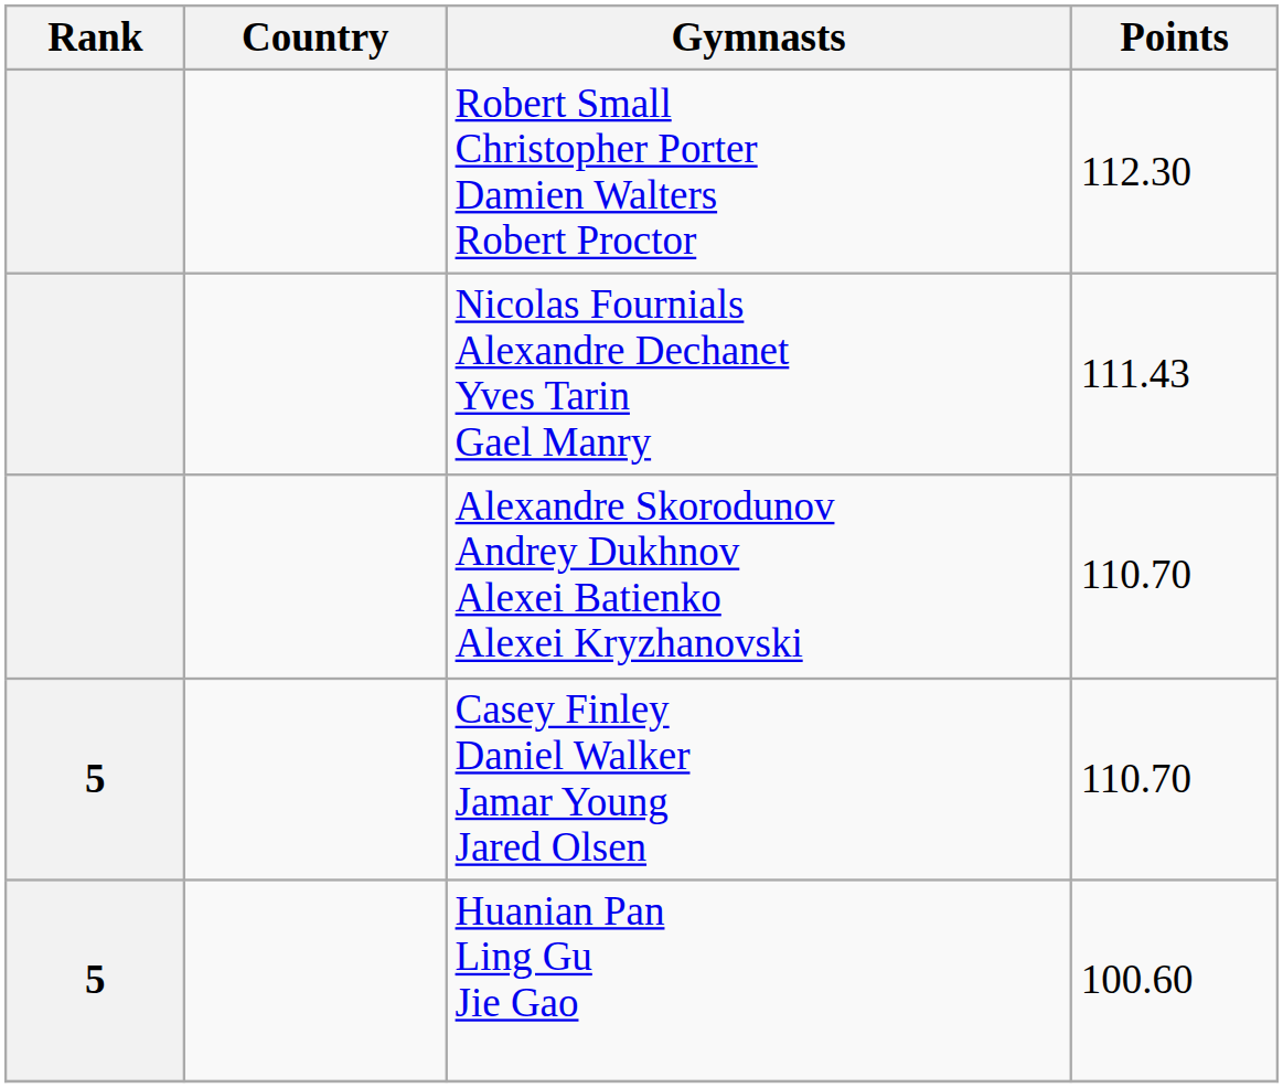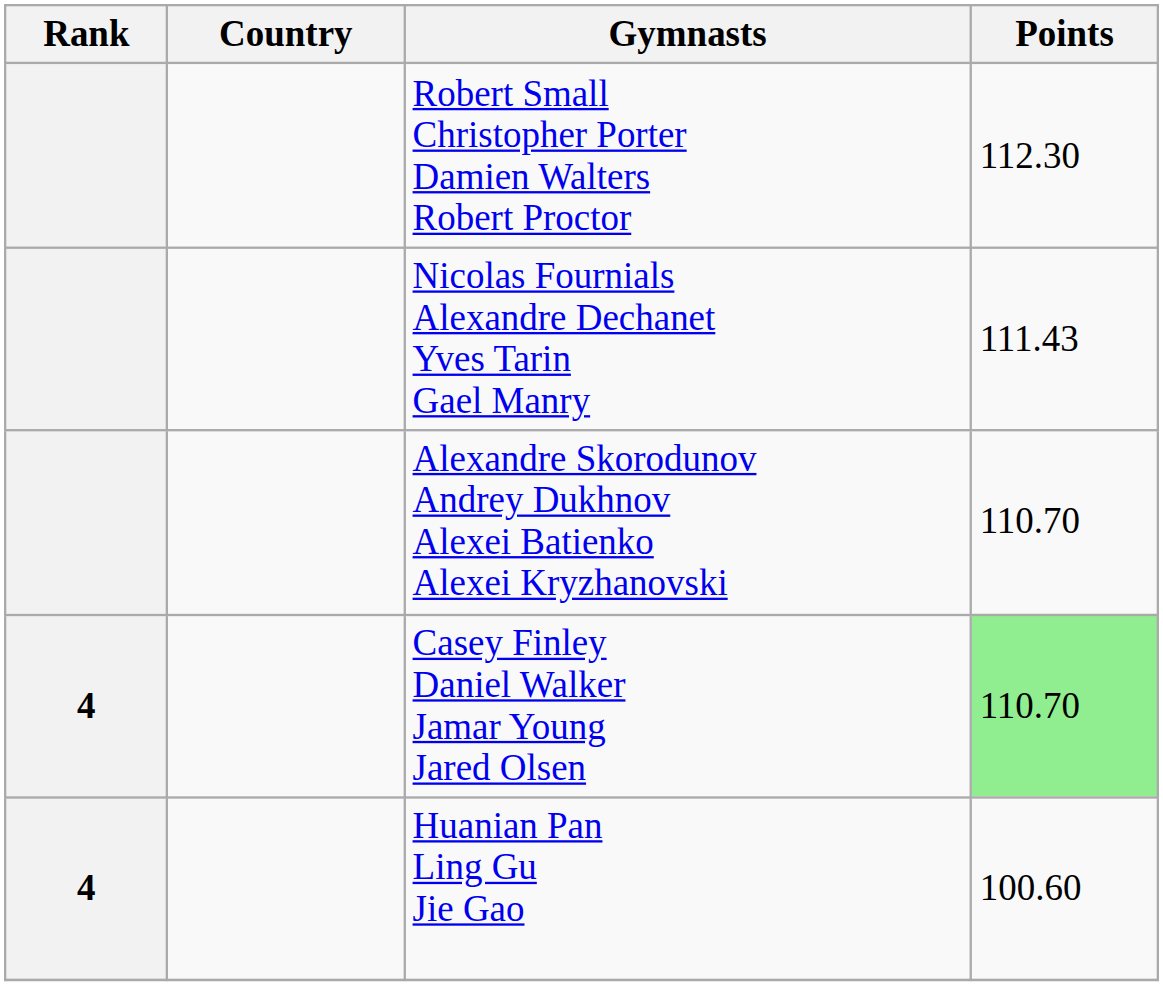Casey Finley Daniel Walker Jamar Young Jared Olsen | Rank: 5 -> 4
Casey Finley Daniel Walker Jamar Young Jared Olsen | Points: no background -> lightgreen background
Huanian Pan Ling Gu Jie Gao | Rank: 5 -> 4
